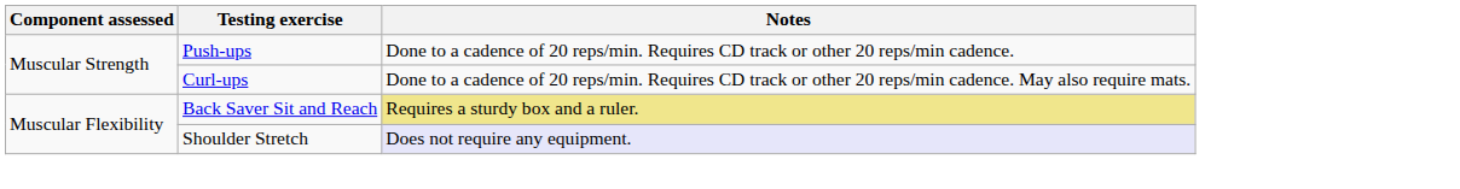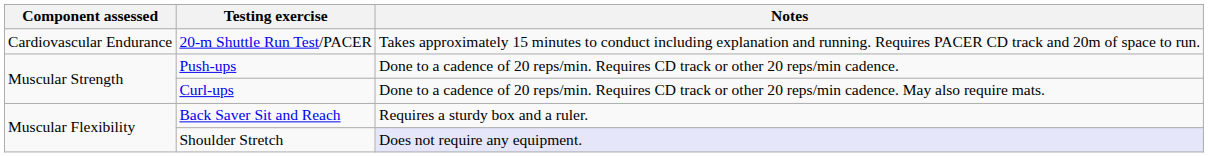+ row: Cardiovascular Endurance | 20-m Shuttle Run Test/PACER | Takes approximately 15 minutes to conduct including explanation and running. Requires PACER CD track and 20m of space to run.
Back Saver Sit and Reach | Notes: khaki background -> no background
